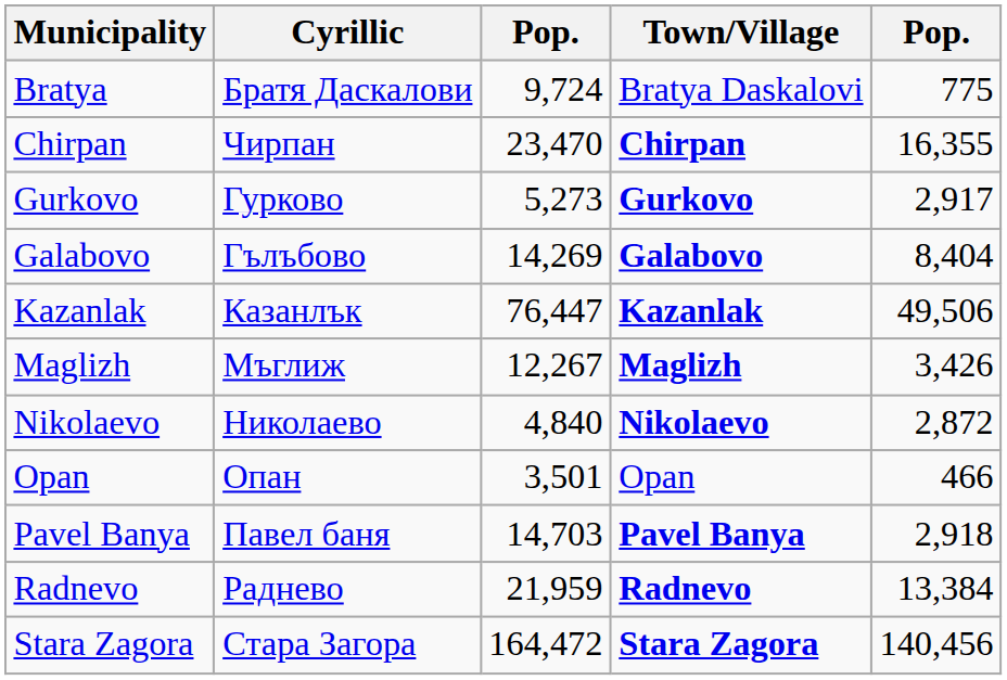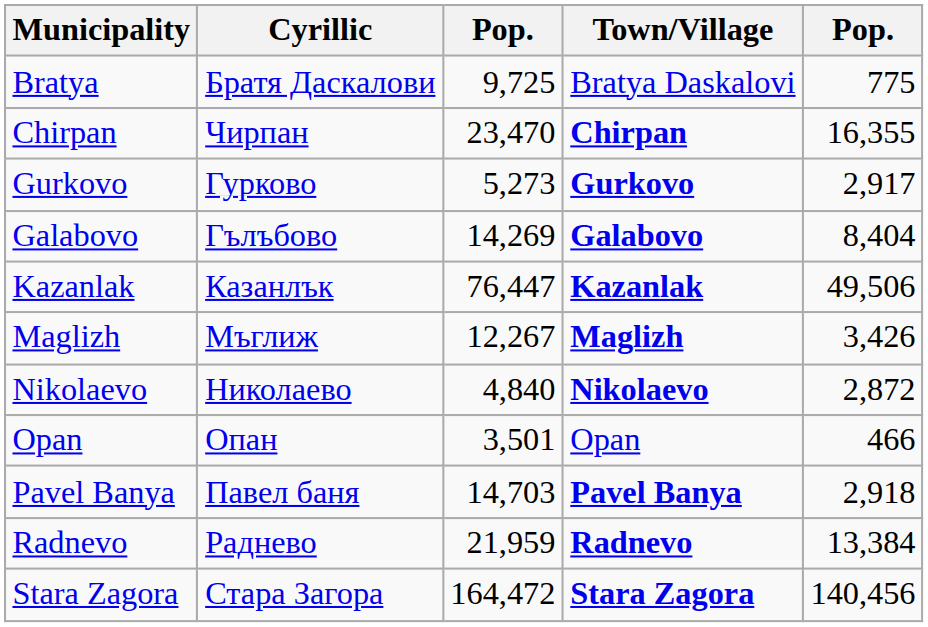Bratya | column 3: 9,724 -> 9,725
